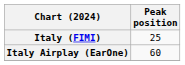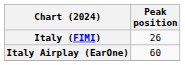Italy (FIMI) | Peak position: 25 -> 26
